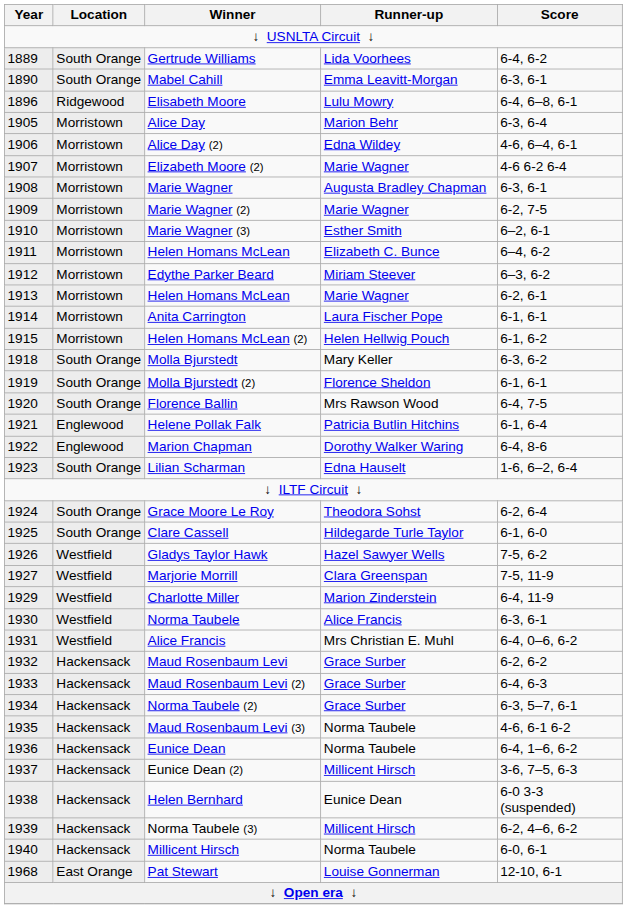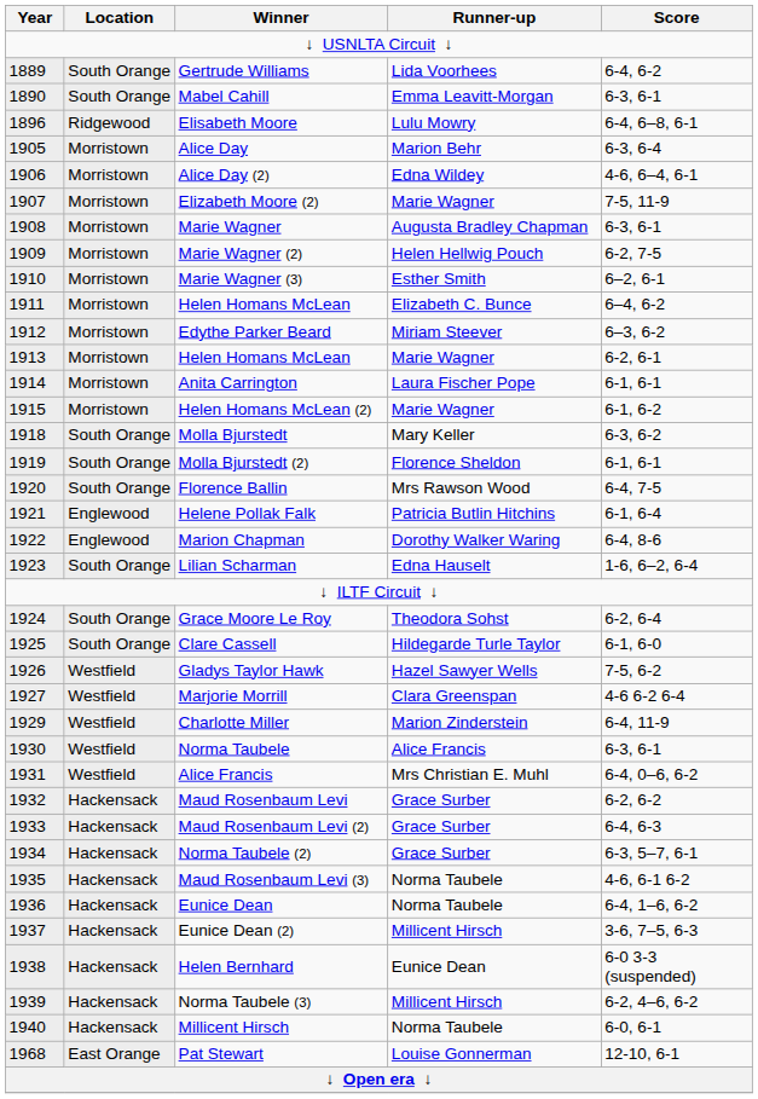Elizabeth Moore (2) | Score: 4-6 6-2 6-4 -> 7-5, 11-9
Marie Wagner (2) | Runner-up: Marie Wagner -> Helen Hellwig Pouch
Helen Homans McLean (2) | Runner-up: Helen Hellwig Pouch -> Marie Wagner
Marjorie Morrill | Score: 7-5, 11-9 -> 4-6 6-2 6-4
